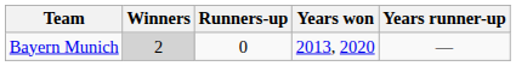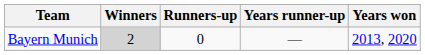columns swapped: Years won <-> Years runner-up
